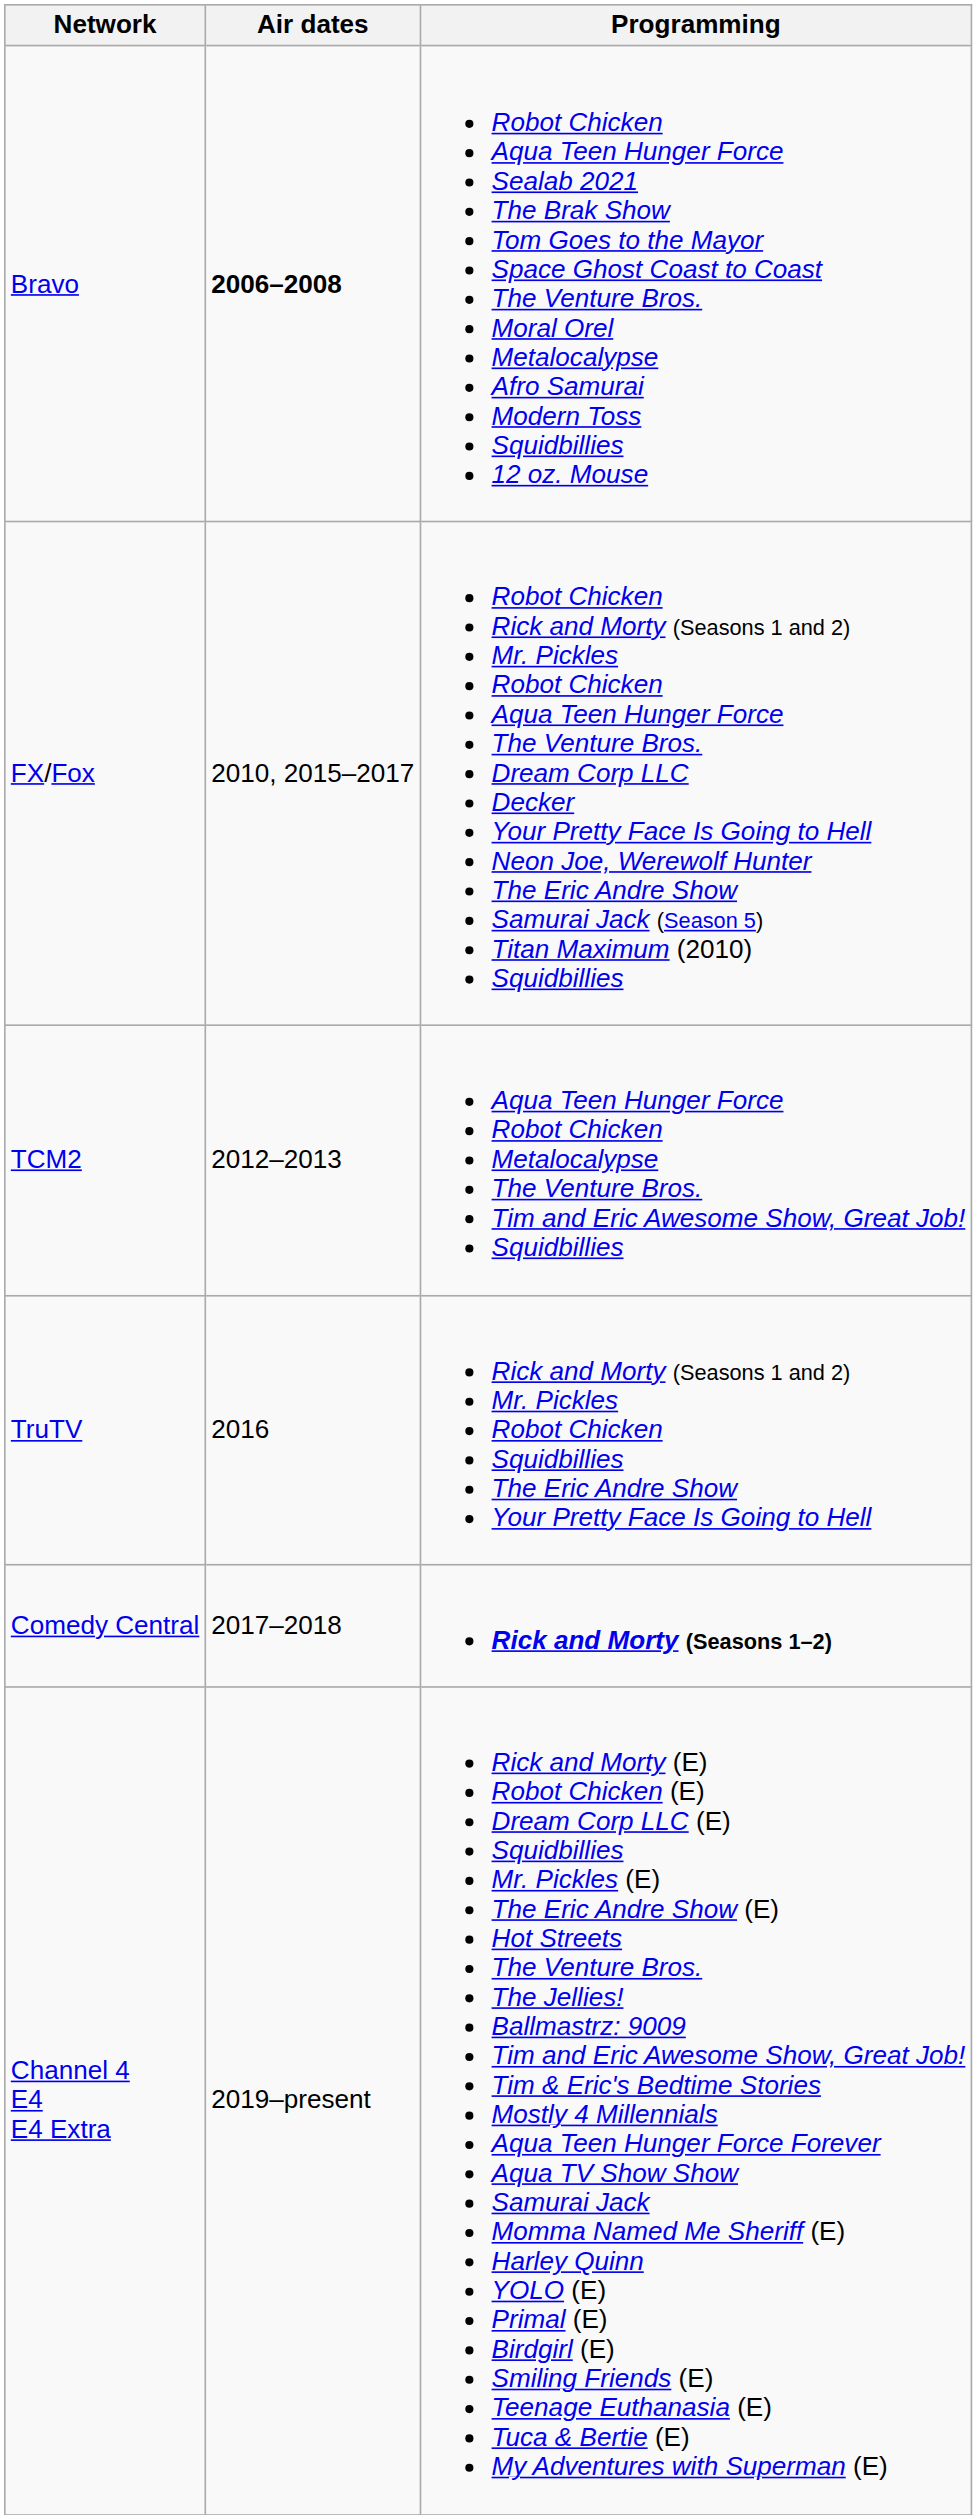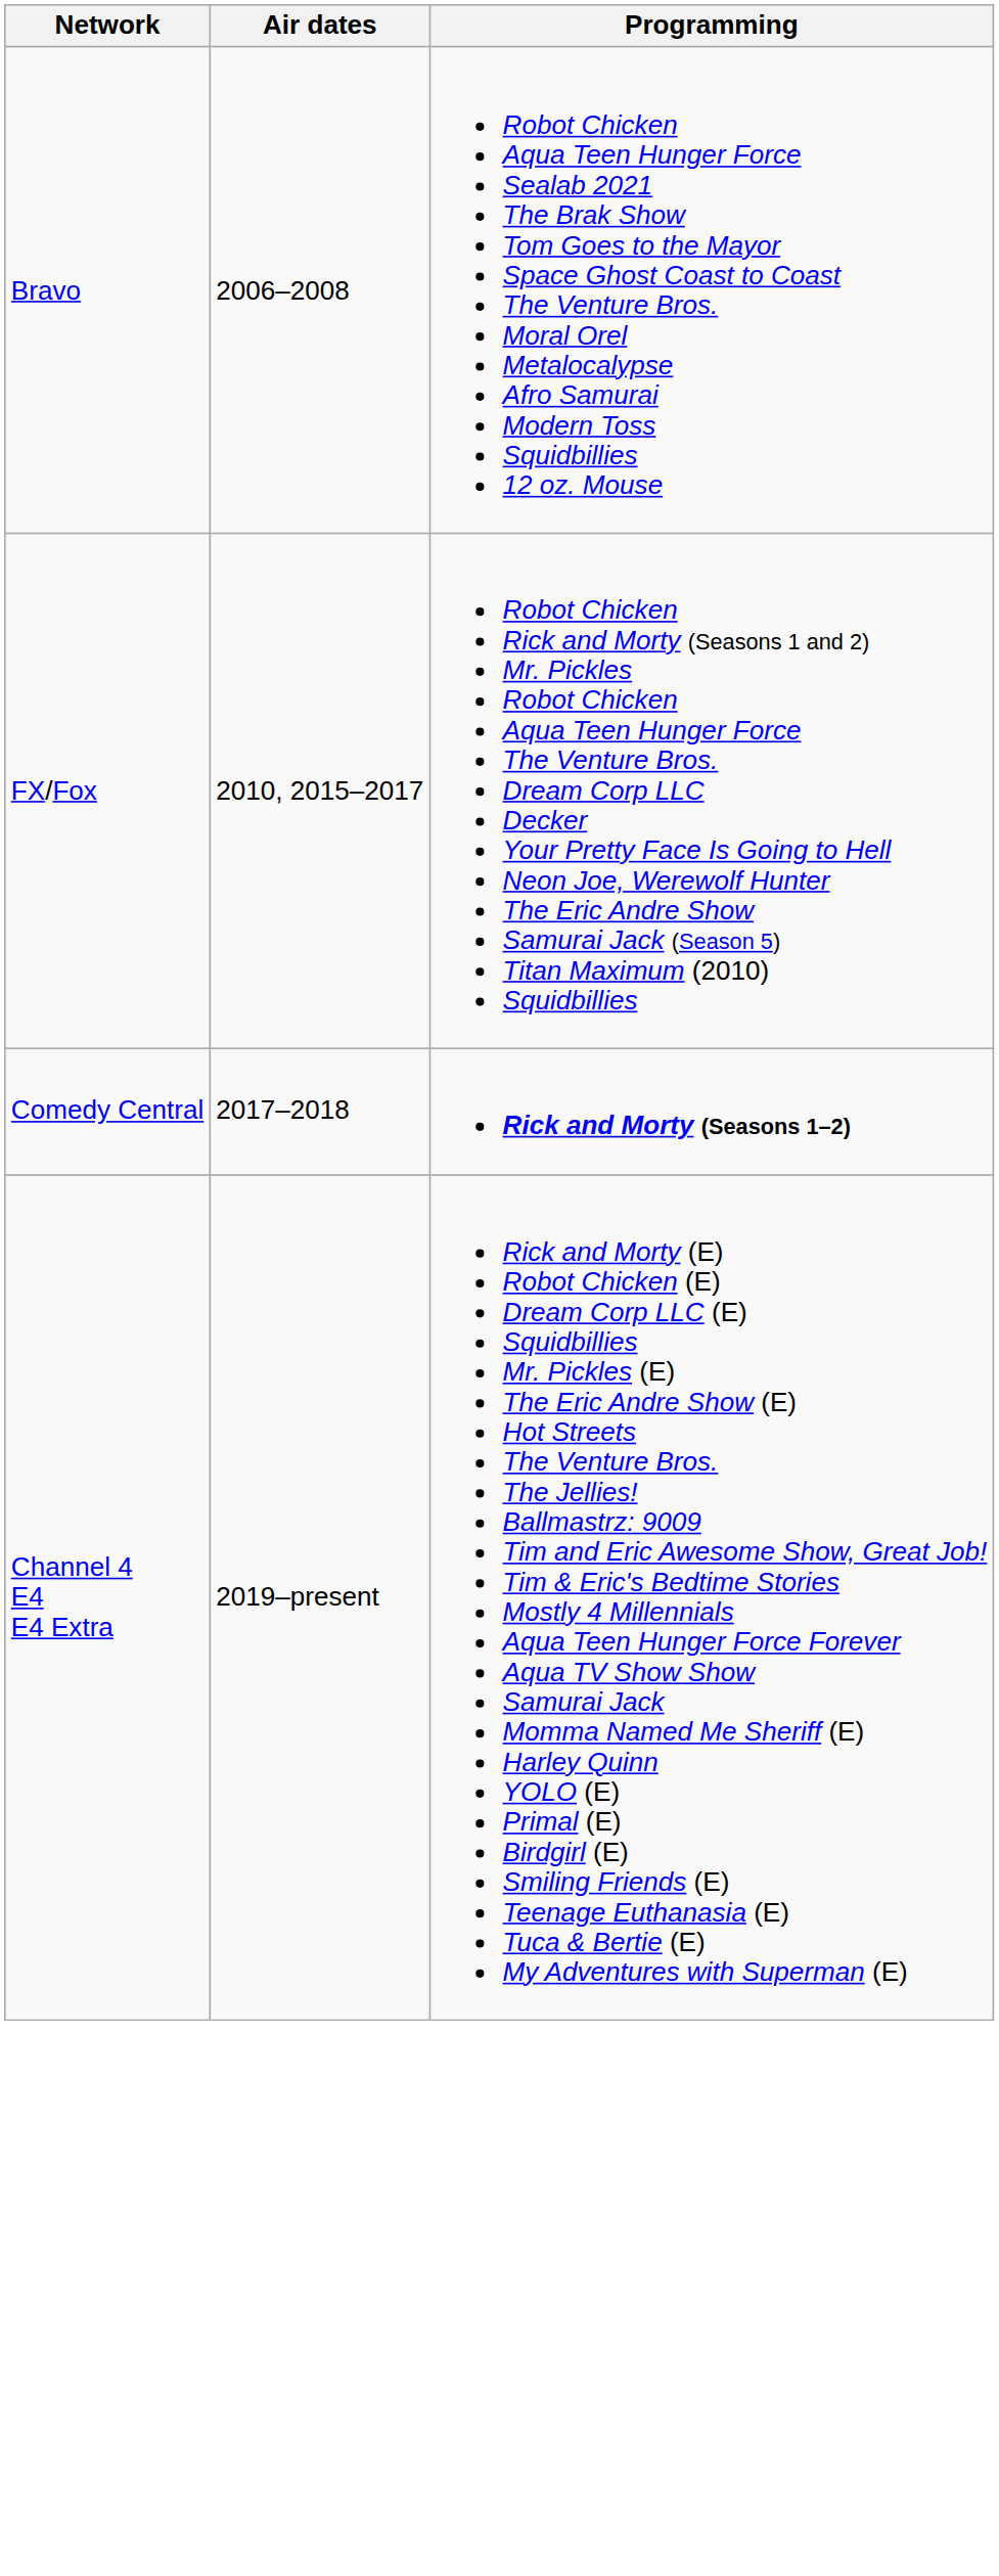Bravo | Air dates: bold -> normal
- row: TCM2 | 2012–2013 | Aqua Teen Hunger Force Robot Chicken Metalocalypse The Venture Bros. Tim and Eric Awesome Show, Great Job! Squidbillies
- row: TruTV | 2016 | Rick and Morty (Seasons 1 and 2) Mr. Pickles Robot Chicken Squidbillies The Eric Andre Show Your Pretty Face Is Going to Hell
